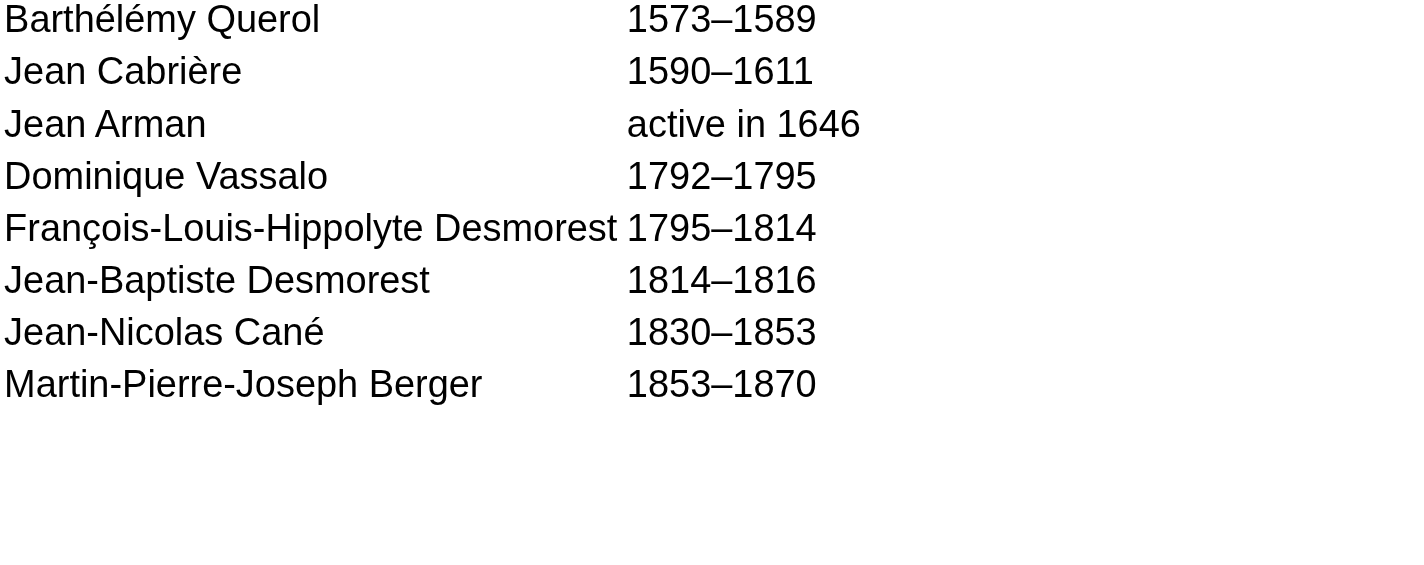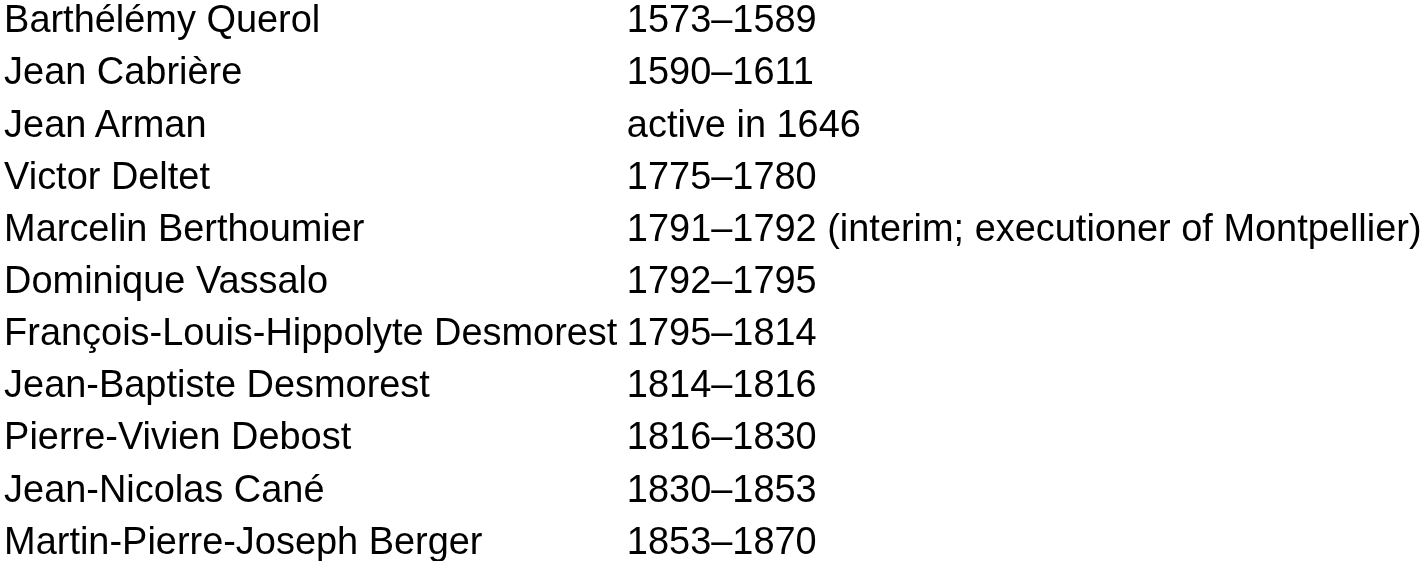+ row: Victor Deltet | 1775–1780
+ row: Marcelin Berthoumier | 1791–1792 (interim; executioner of Montpellier)
+ row: Pierre-Vivien Debost | 1816–1830
